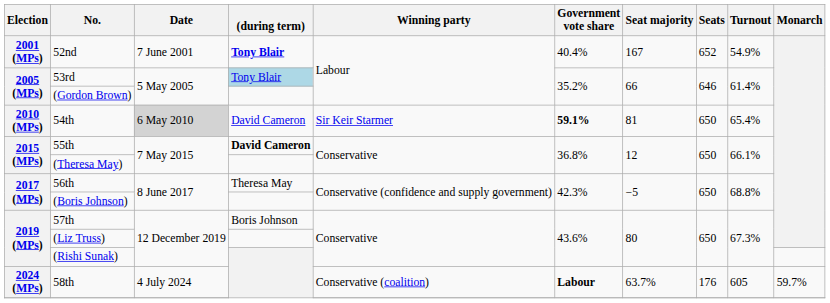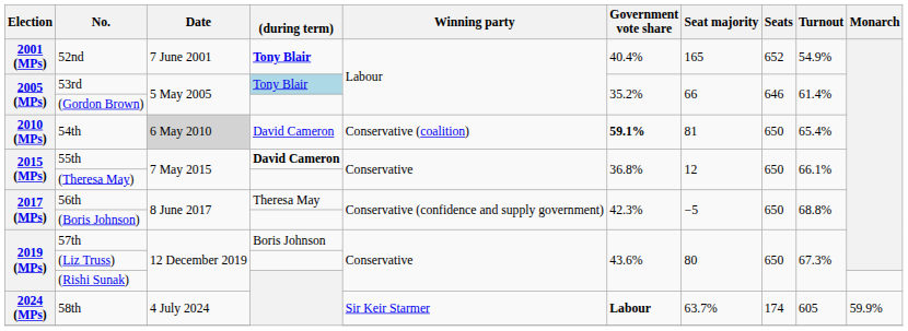52nd | Seat majority: 167 -> 165
54th | Winning party: Sir Keir Starmer -> Conservative (coalition)
58th | Winning party: Conservative (coalition) -> Sir Keir Starmer
58th | Seats: 176 -> 174
58th | Monarch: 59.7% -> 59.9%
